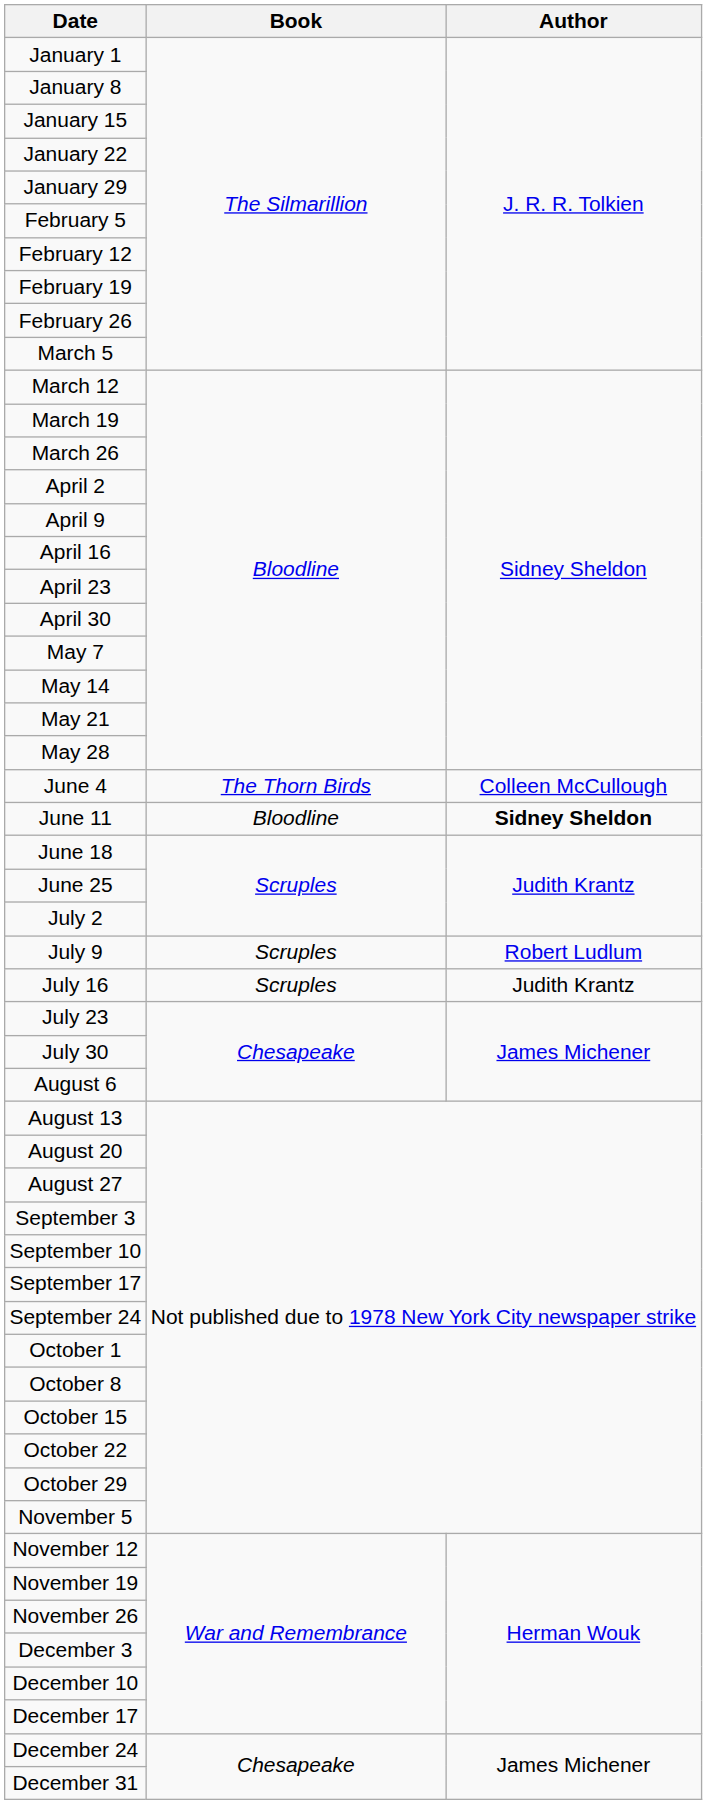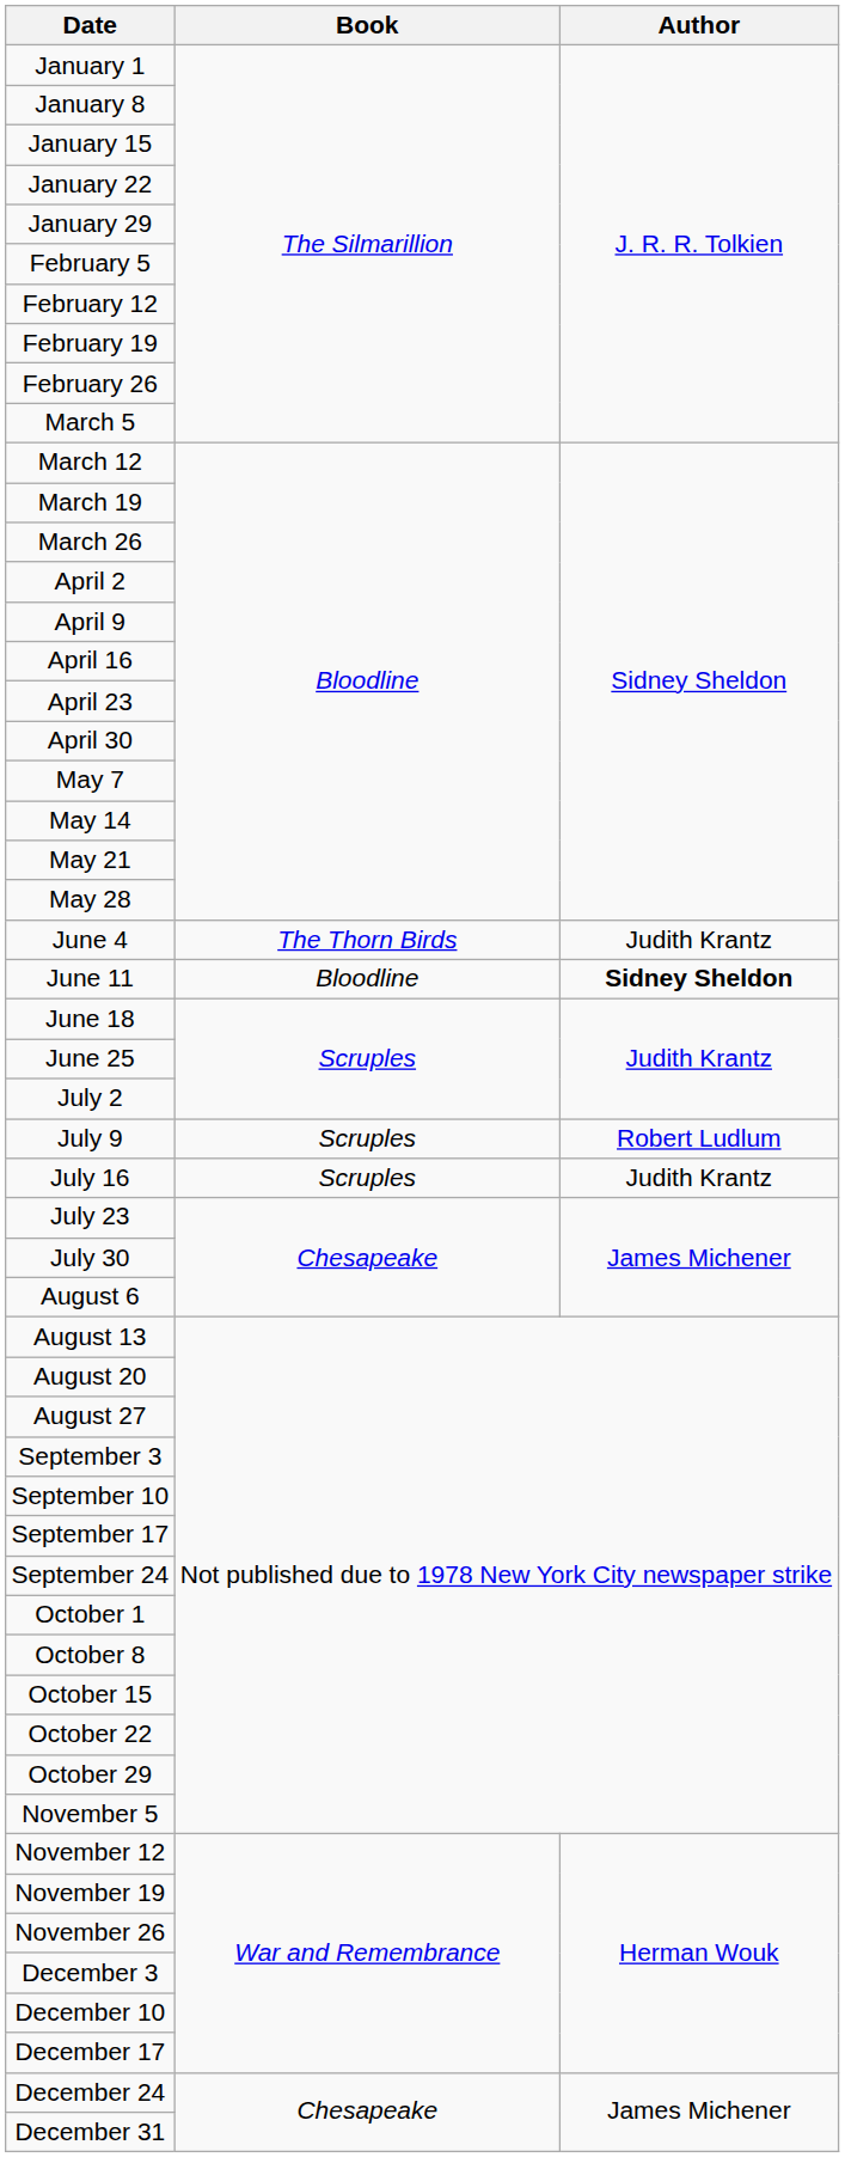June 4 | Author: Colleen McCullough -> Judith Krantz
